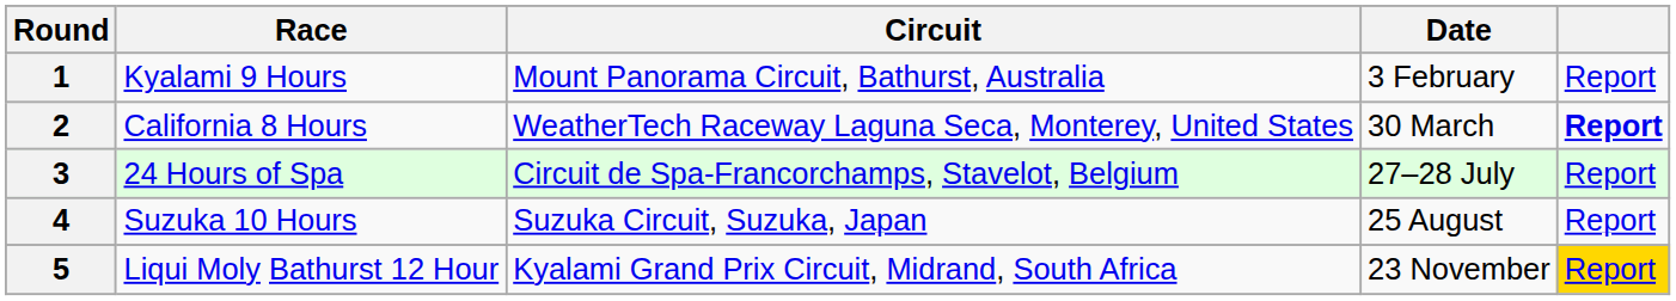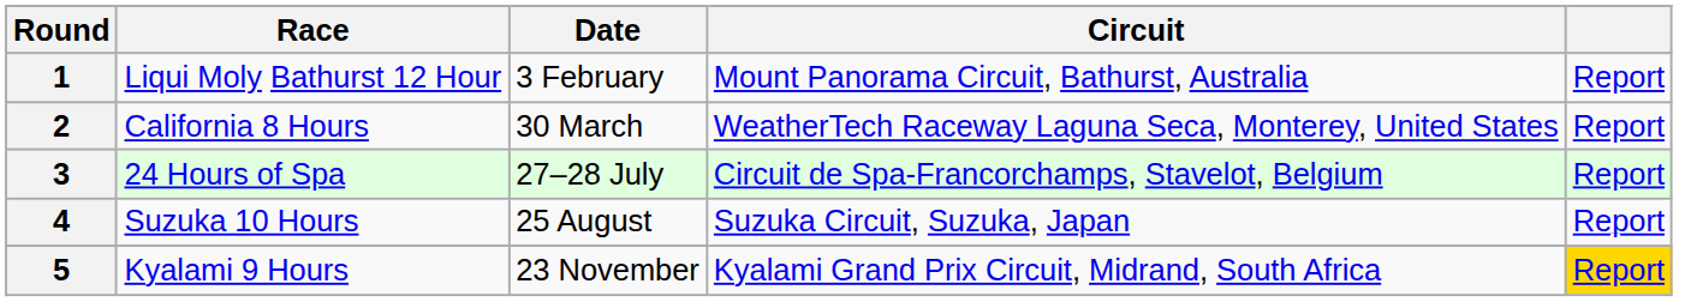columns swapped: Circuit <-> Date
1 | Race: Kyalami 9 Hours -> Liqui Moly Bathurst 12 Hour
2 | column 5: bold -> normal
5 | Race: Liqui Moly Bathurst 12 Hour -> Kyalami 9 Hours
